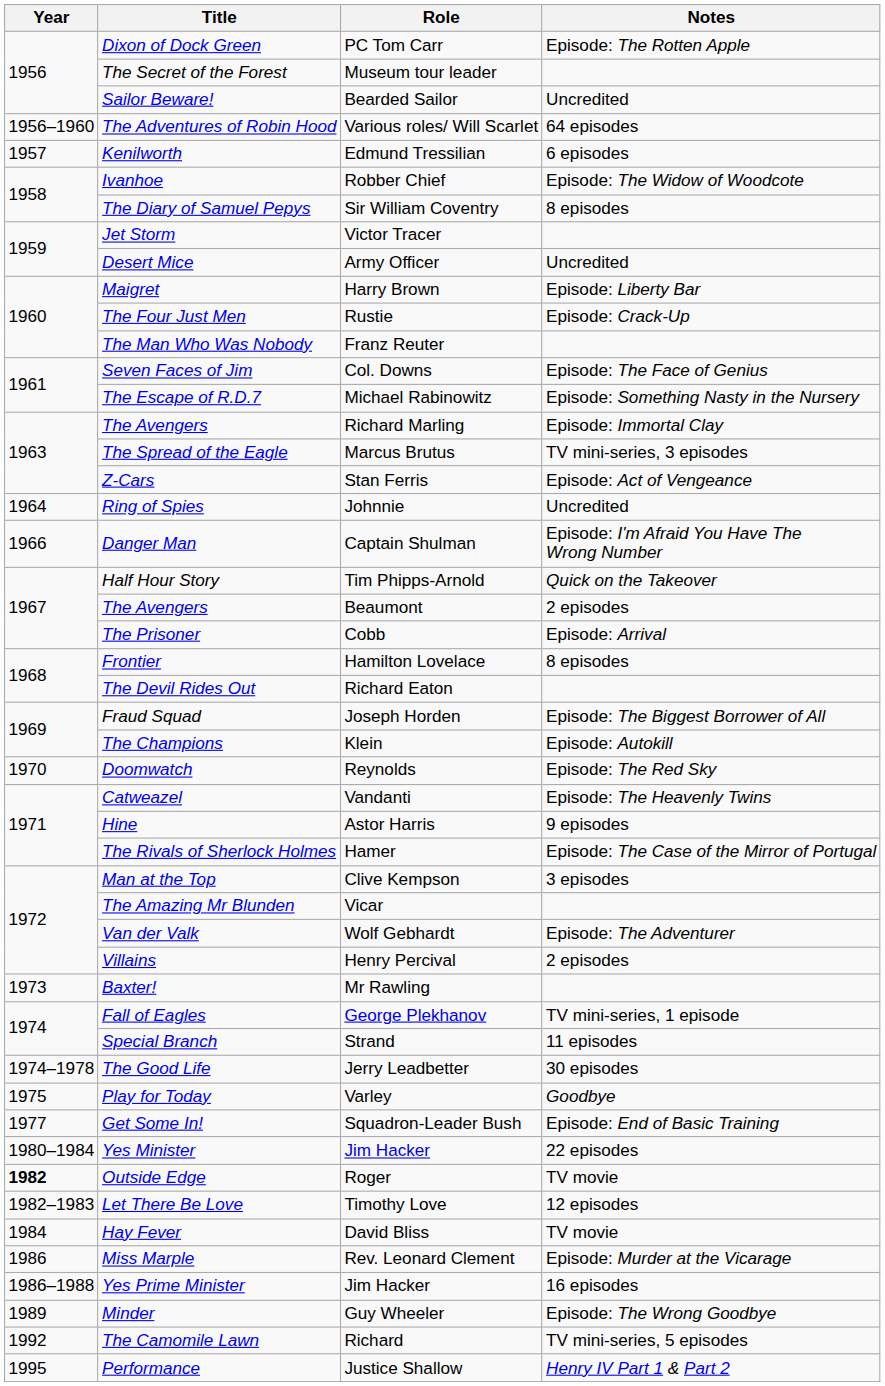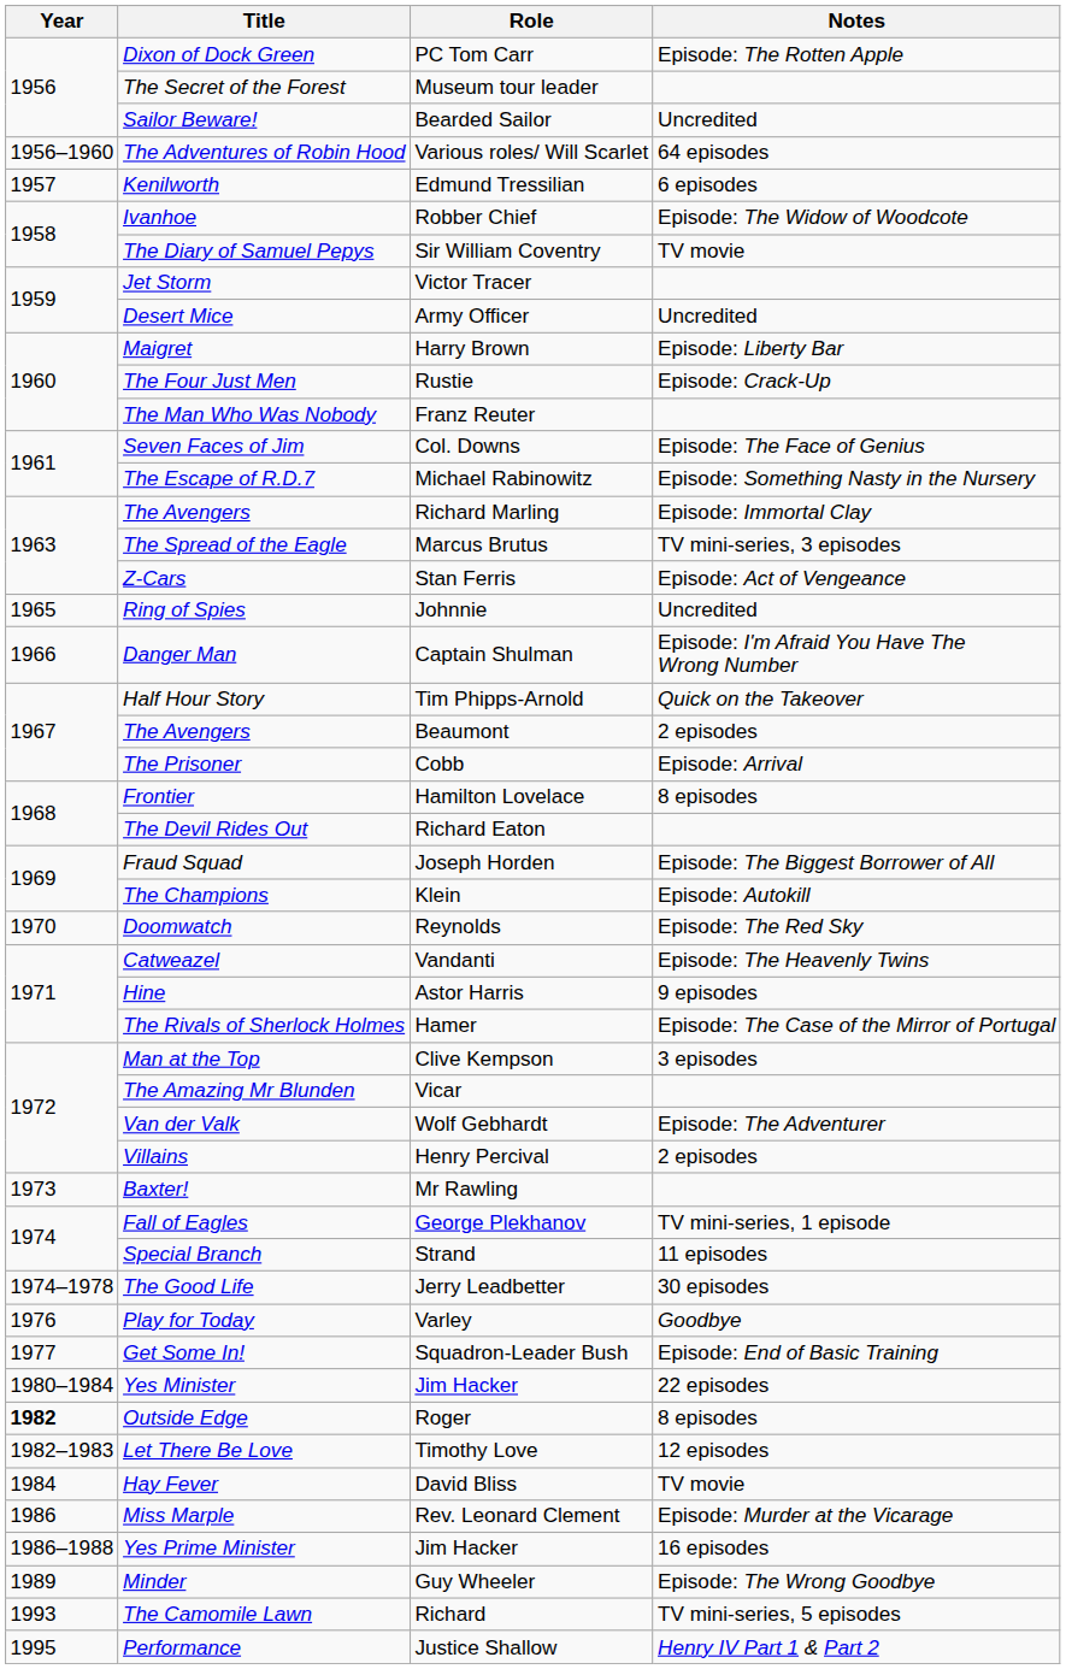The Diary of Samuel Pepys | Notes: 8 episodes -> TV movie
Ring of Spies | Year: 1964 -> 1965
Play for Today | Year: 1975 -> 1976
Outside Edge | Notes: TV movie -> 8 episodes
The Camomile Lawn | Year: 1992 -> 1993
